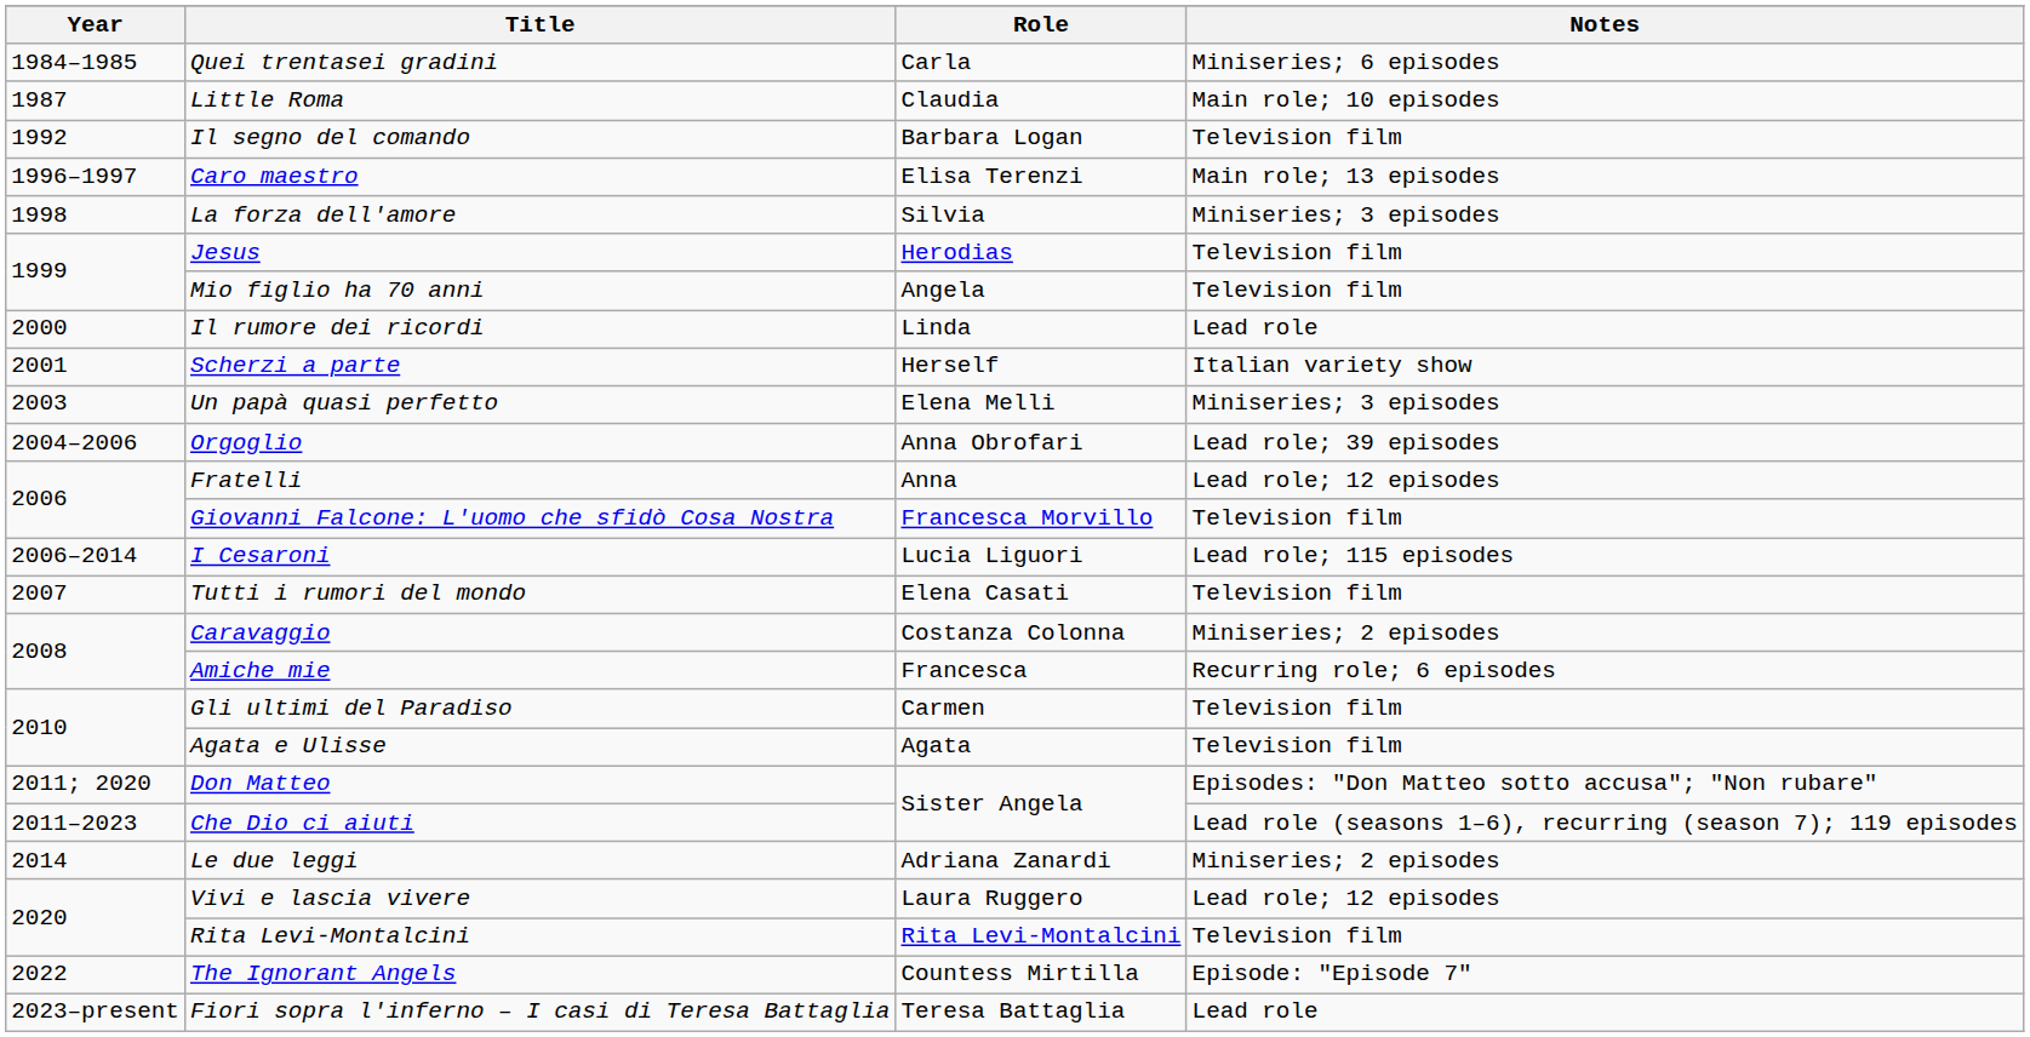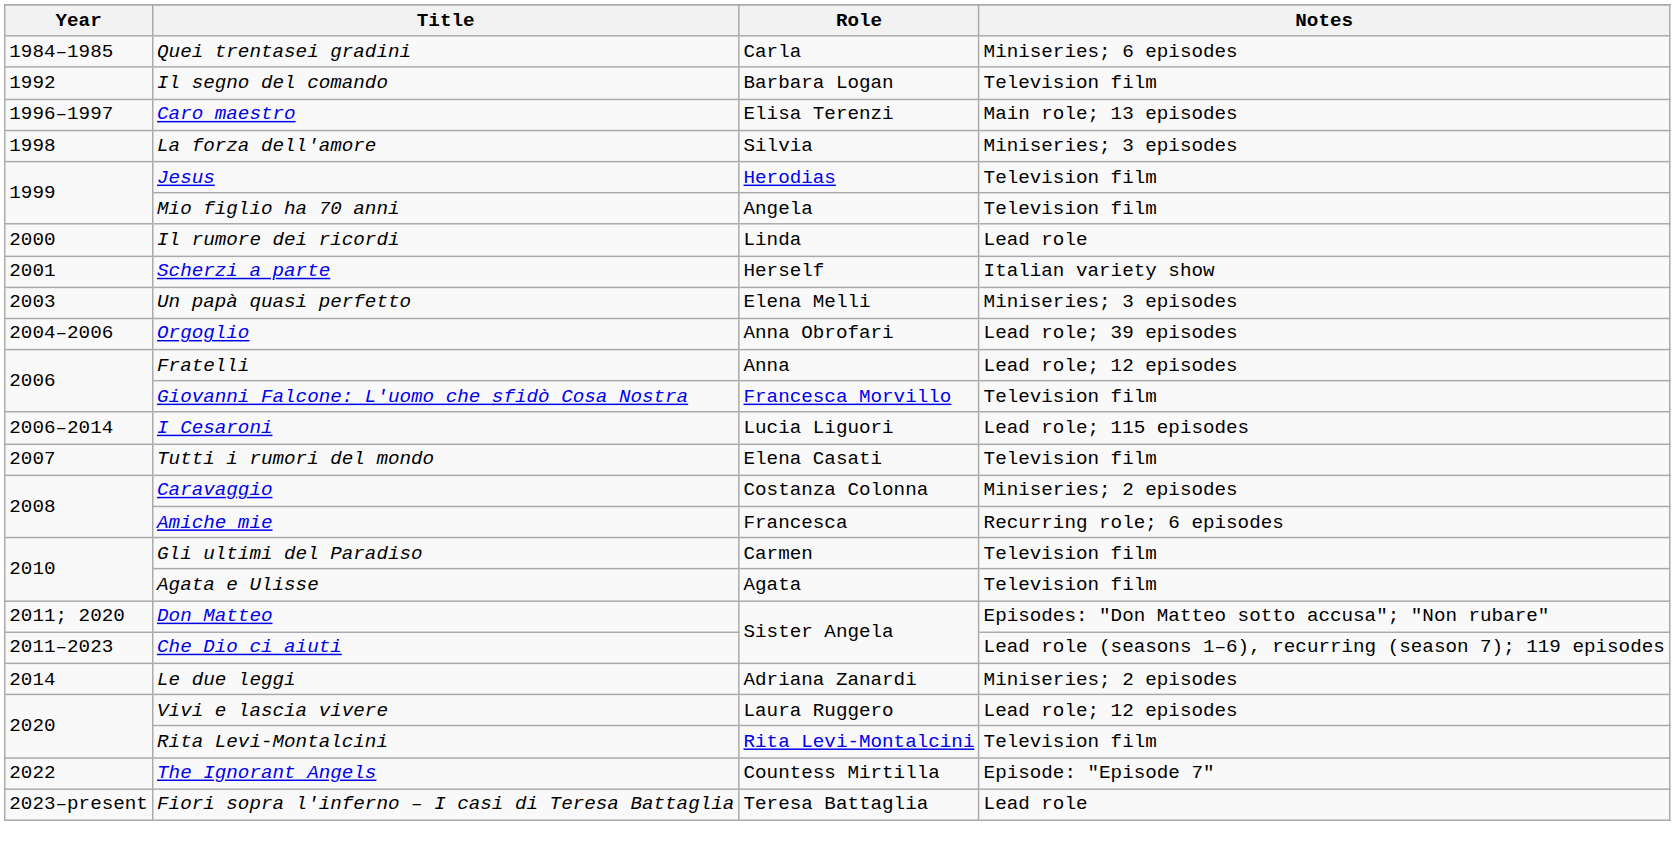- row: 1987 | Little Roma | Claudia | Main role; 10 episodes
